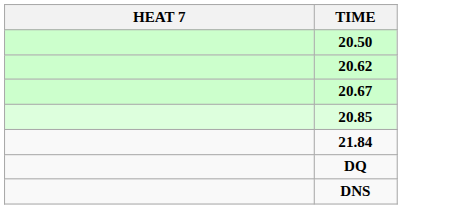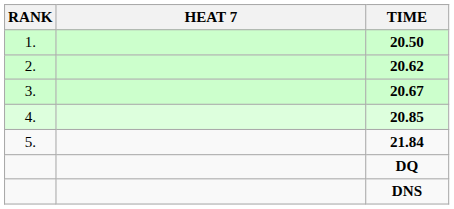+ column: RANK | 1. | 2. | 3. | 4. | 5.
